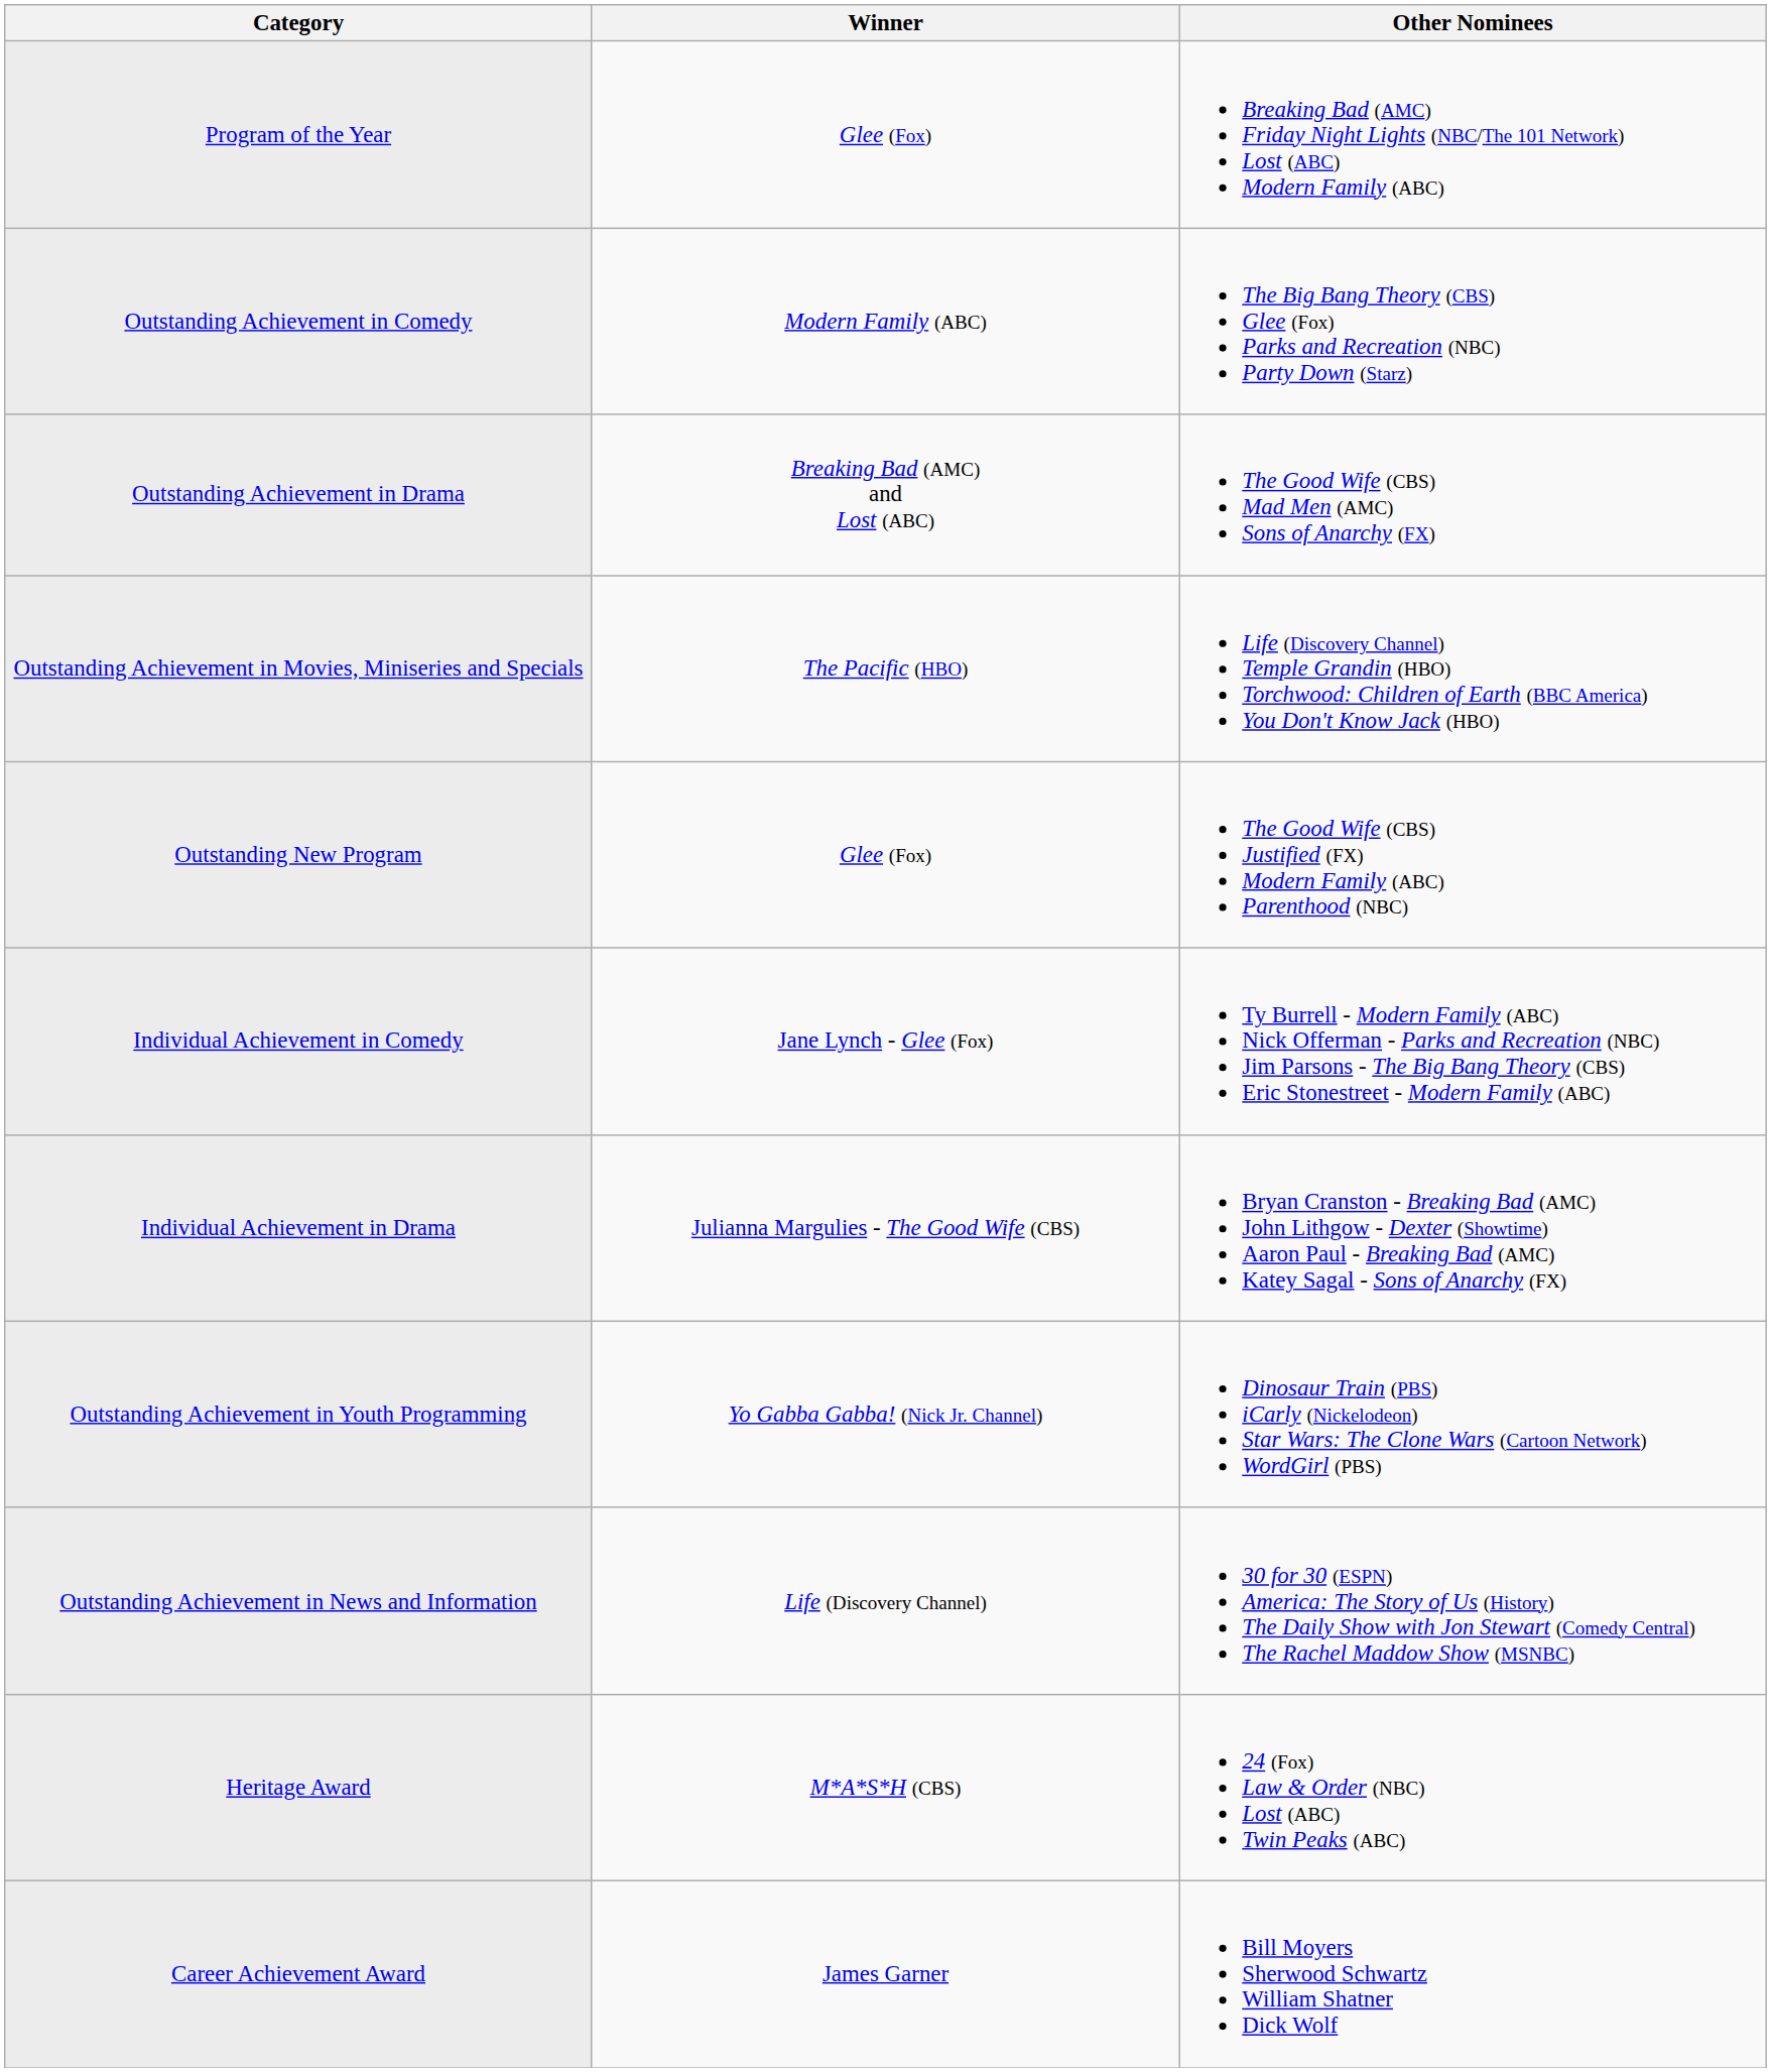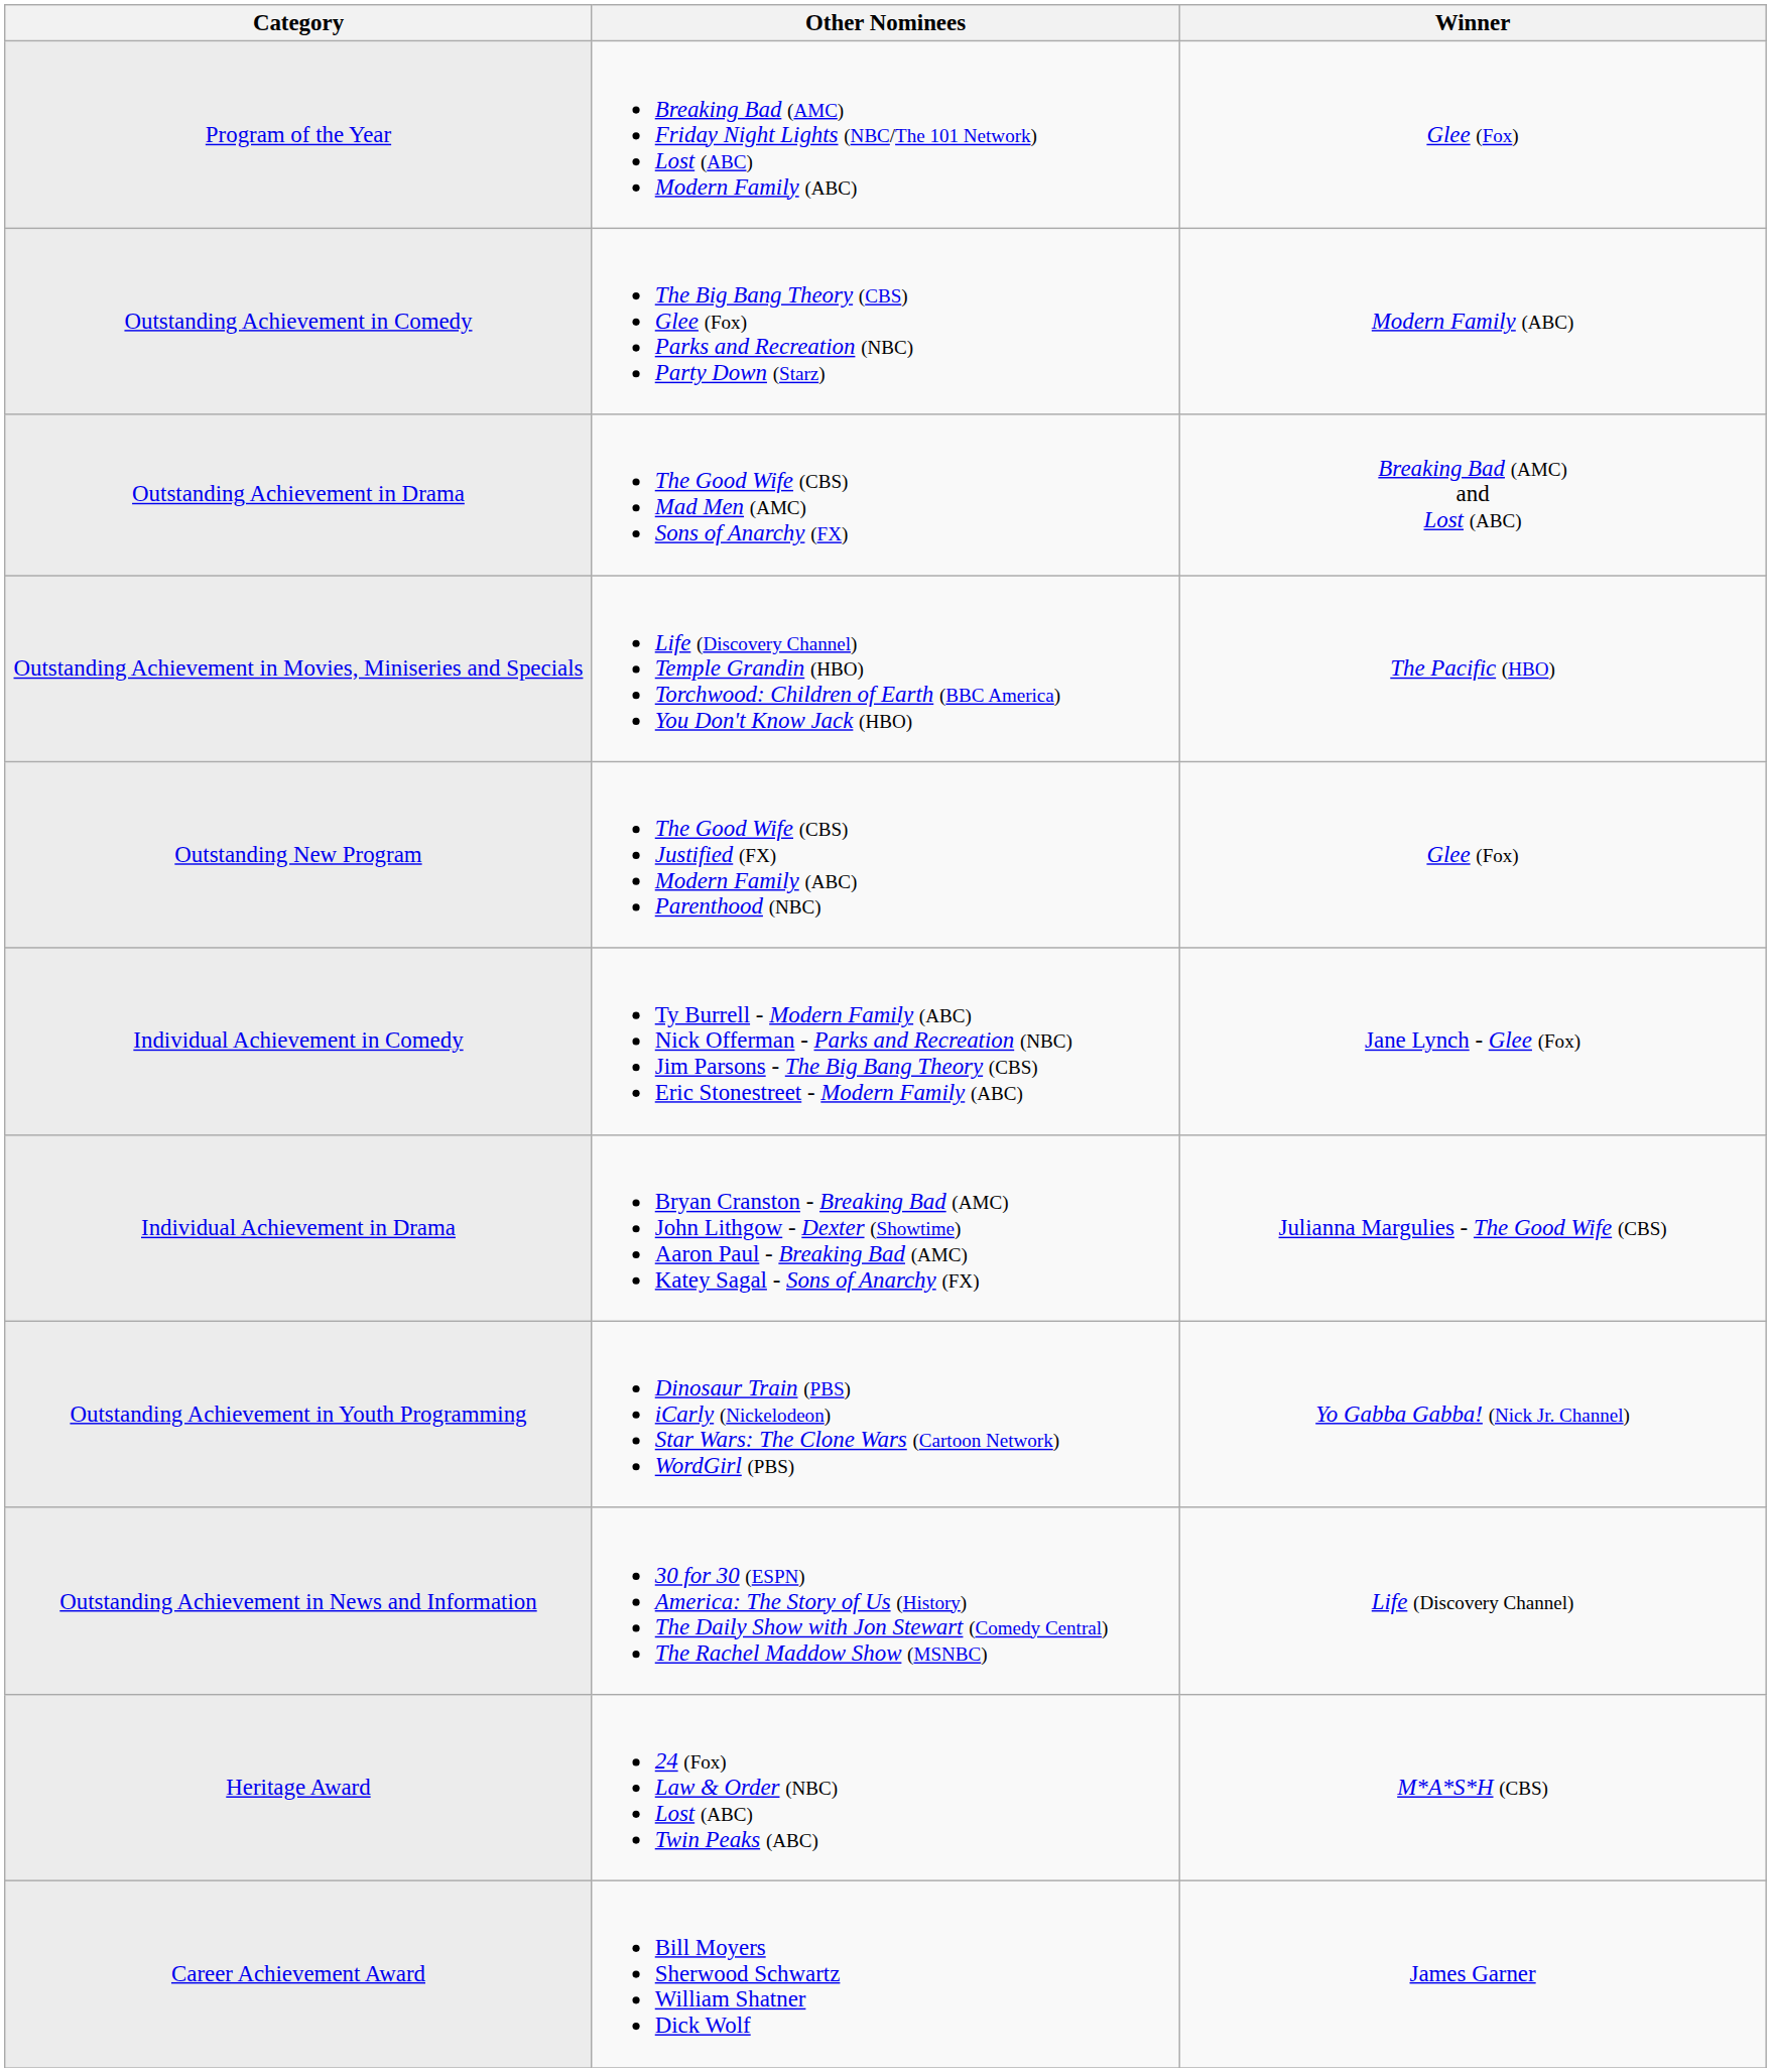columns swapped: Winner <-> Other Nominees
